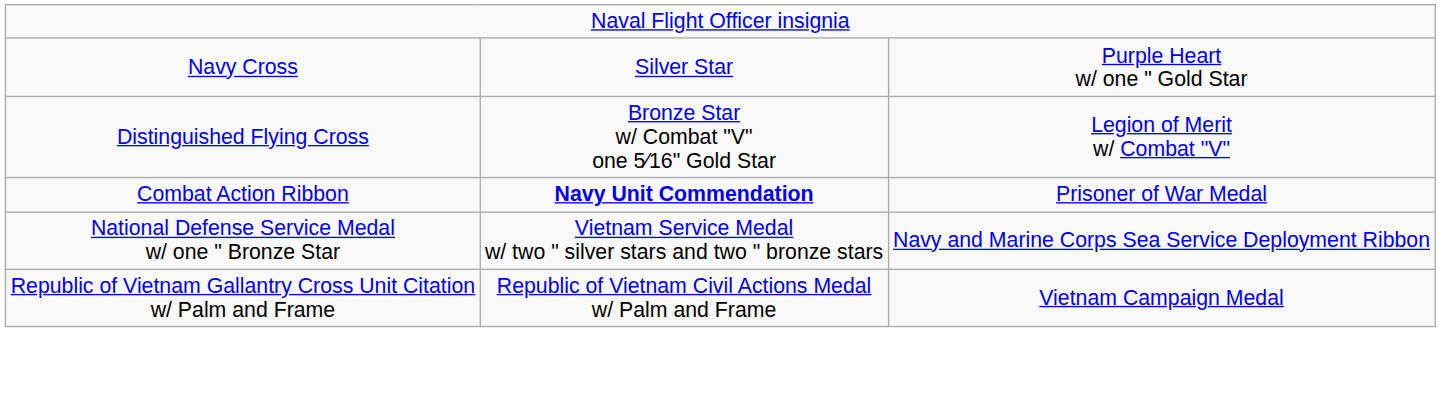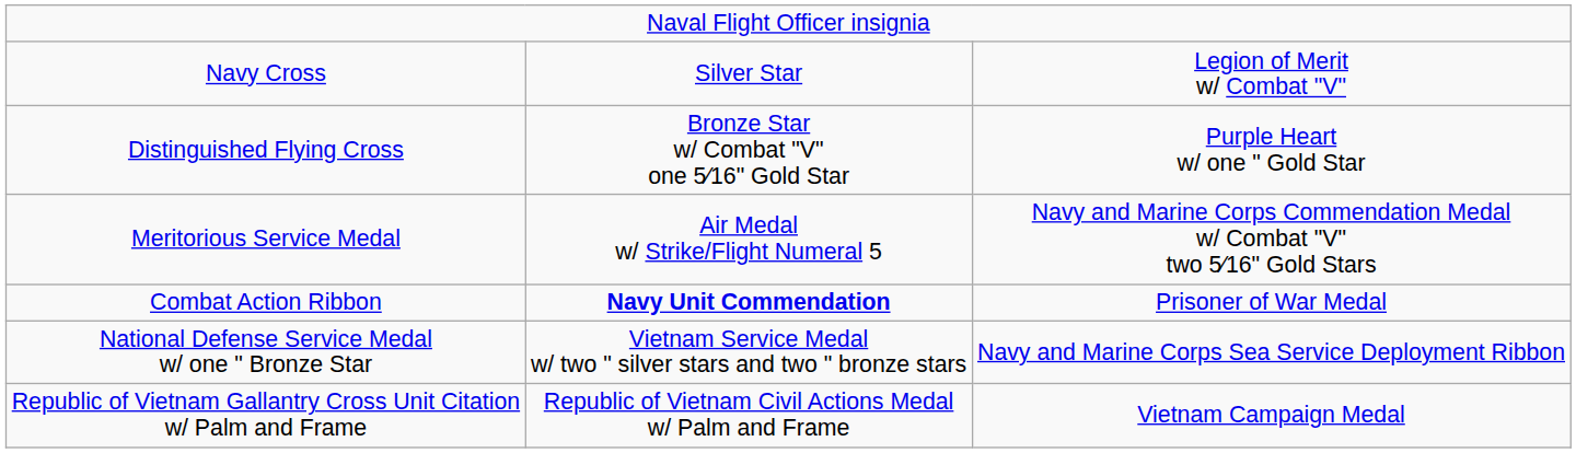Navy Cross | column 3: Purple Heart w/ one " Gold Star -> Legion of Merit w/ Combat "V"
Distinguished Flying Cross | column 3: Legion of Merit w/ Combat "V" -> Purple Heart w/ one " Gold Star
+ row: Meritorious Service Medal | Air Medal w/ Strike/Flight Numeral 5 | Navy and Marine Corps Commendation Medal w/ Combat "V" two 5⁄16" Gold Stars
